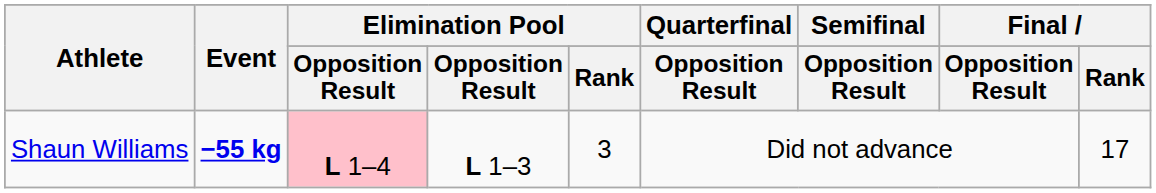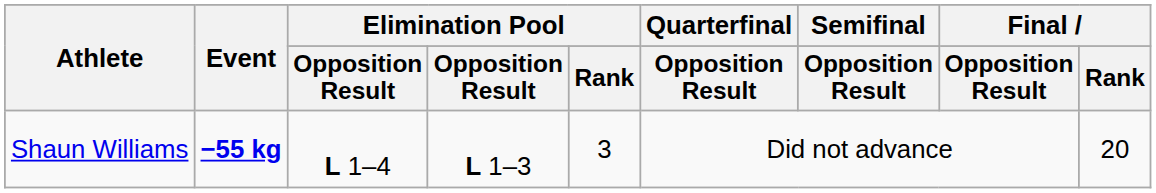Shaun Williams | column 3: pink background -> no background
Shaun Williams | Final / Rank: 17 -> 20
